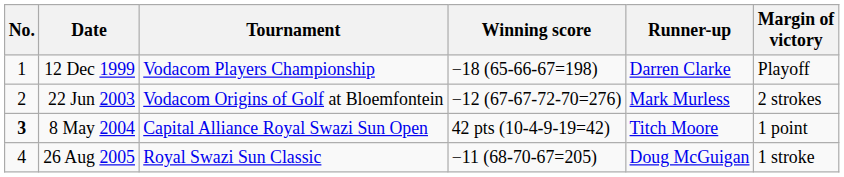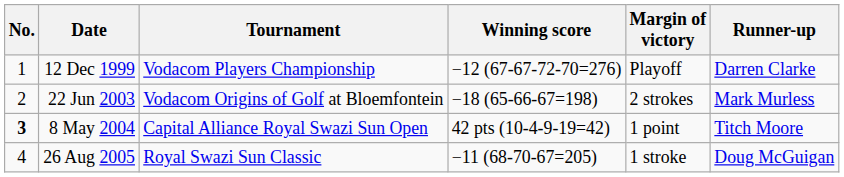columns swapped: Margin of victory <-> Runner-up
12 Dec 1999 | Winning score: −18 (65-66-67=198) -> −12 (67-67-72-70=276)
22 Jun 2003 | Winning score: −12 (67-67-72-70=276) -> −18 (65-66-67=198)
